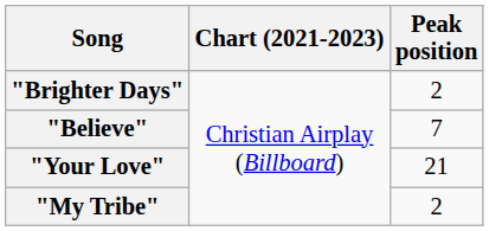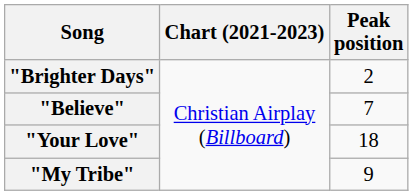"Your Love" | Peak position: 21 -> 18
"My Tribe" | Peak position: 2 -> 9
